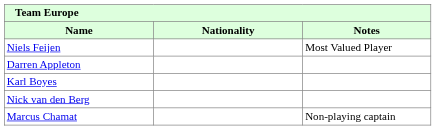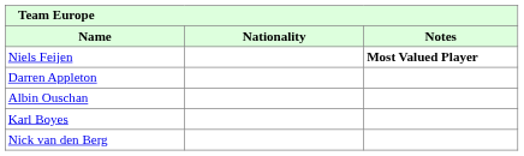Niels Feijen | Notes: normal -> bold
+ row: Albin Ouschan
- row: Marcus Chamat | Non-playing captain
